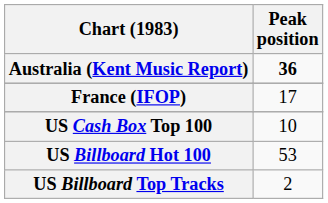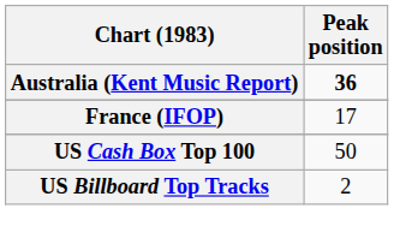US Cash Box Top 100 | Peak position: 10 -> 50
- row: US Billboard Hot 100 | 53
